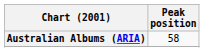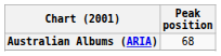Australian Albums (ARIA) | Peak position: 58 -> 68
